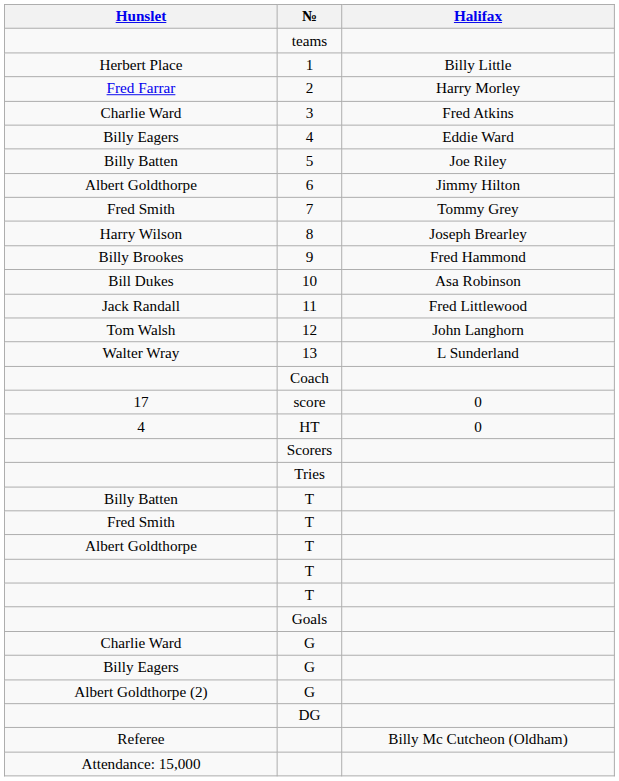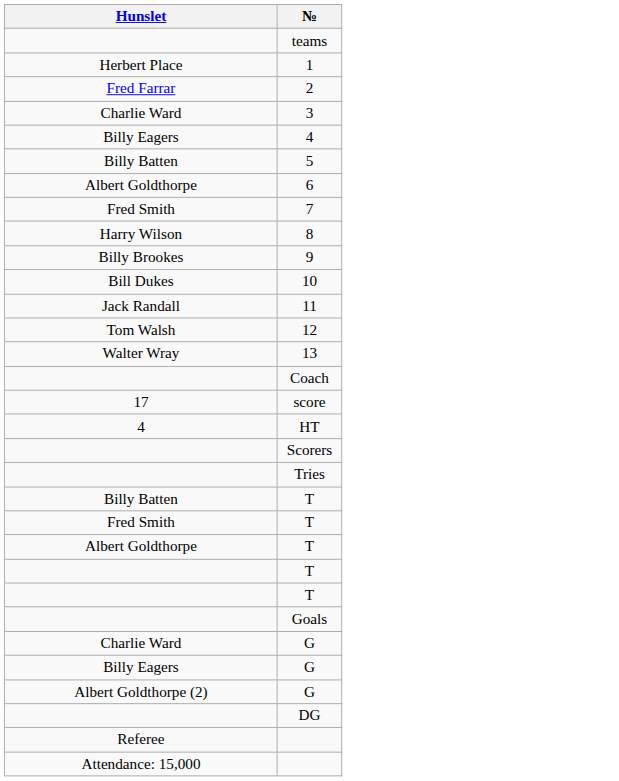- column: Halifax | Billy Little | Harry Morley | Fred Atkins | Eddie Ward | Joe Riley | Jimmy Hilton | Tommy Grey | Joseph Brearley | Fred Hammond | Asa Robinson | Fred Littlewood | John Langhorn | L Sunderland | 0 | 0 | Billy Mc Cutcheon (Oldham)
